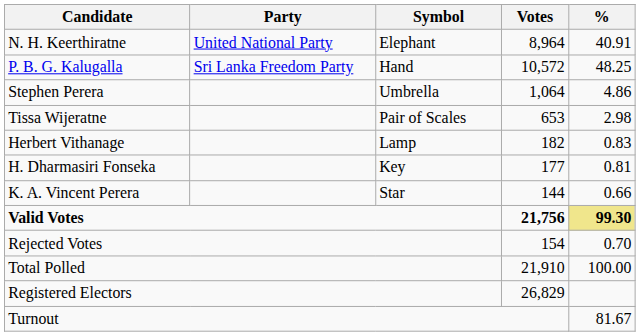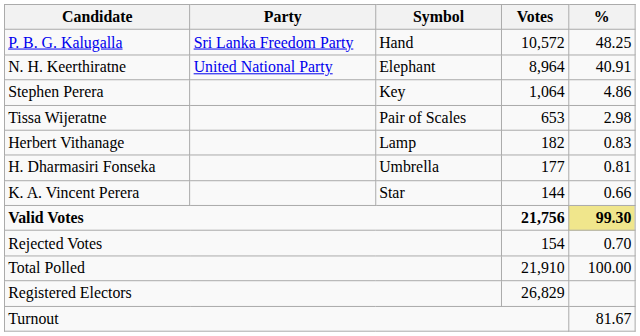rows swapped: P. B. G. Kalugalla <-> N. H. Keerthiratne
Stephen Perera | Symbol: Umbrella -> Key
H. Dharmasiri Fonseka | Symbol: Key -> Umbrella
